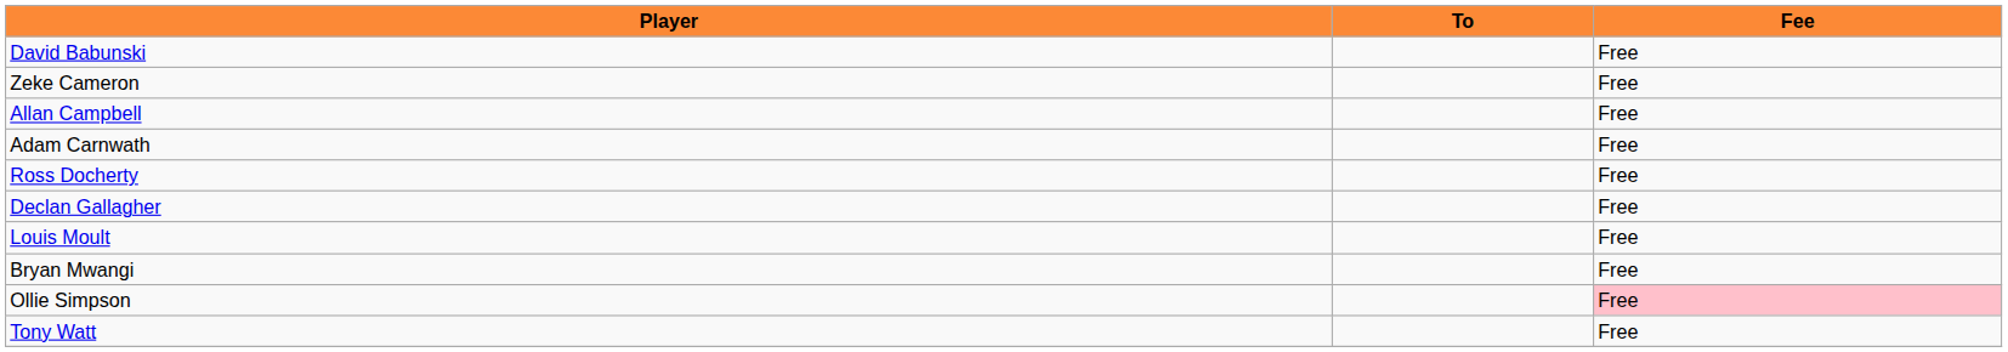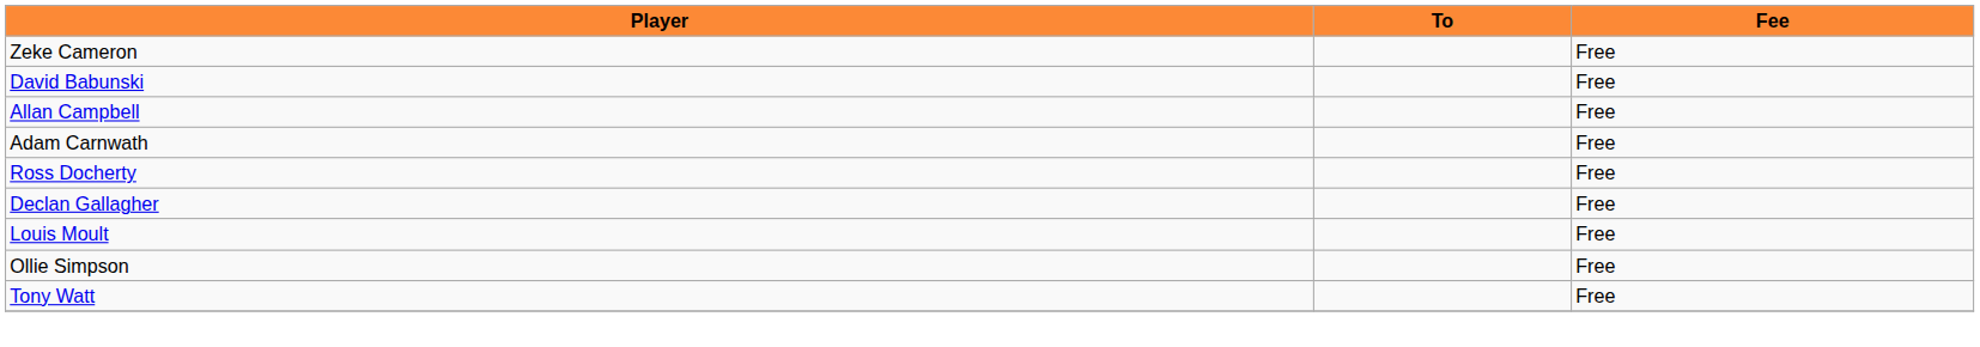rows swapped: David Babunski <-> Zeke Cameron
- row: Bryan Mwangi | Free
Ollie Simpson | Fee: pink background -> no background
